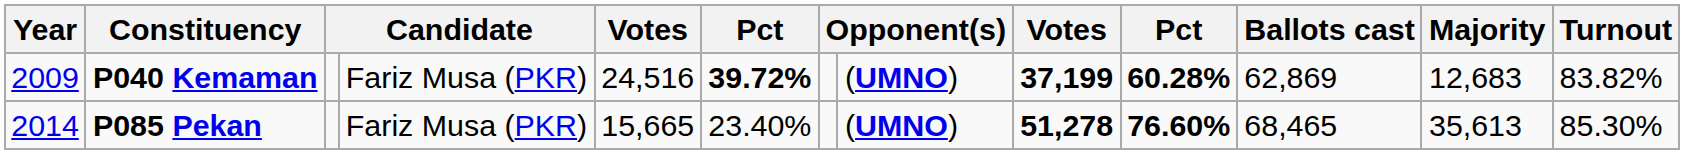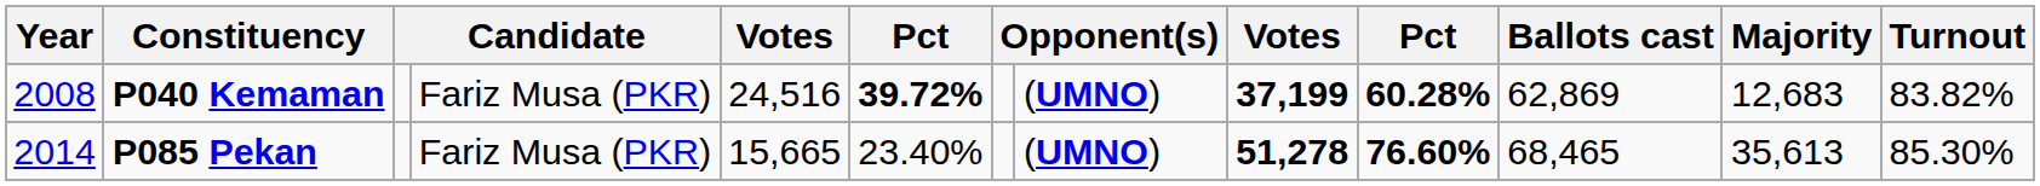P040 Kemaman | Year: 2009 -> 2008
